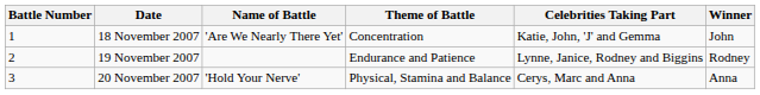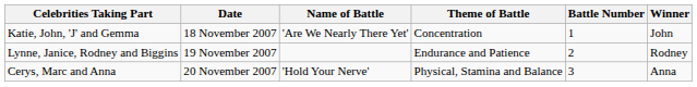columns swapped: Battle Number <-> Celebrities Taking Part
